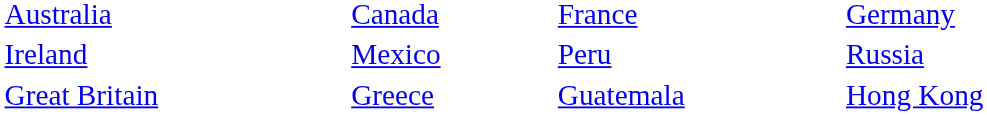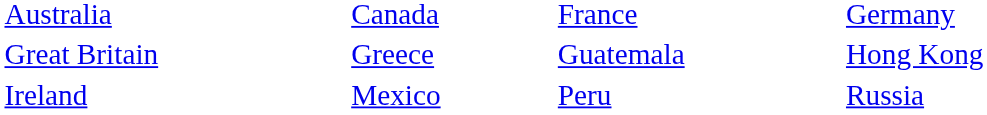rows swapped: Great Britain <-> Ireland
